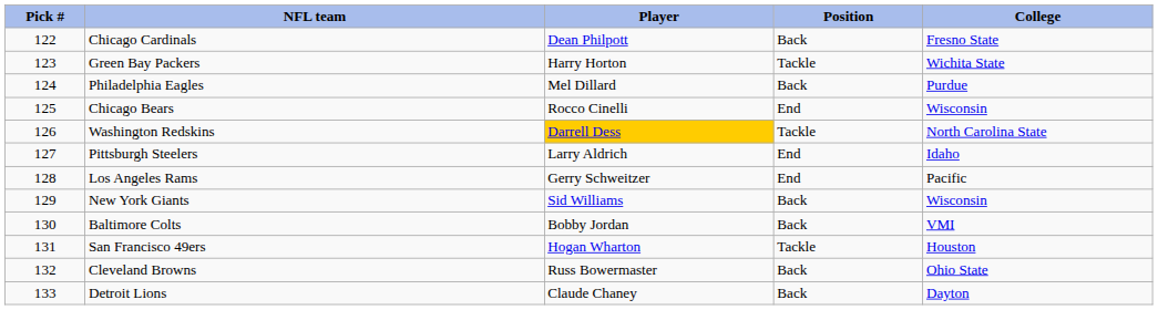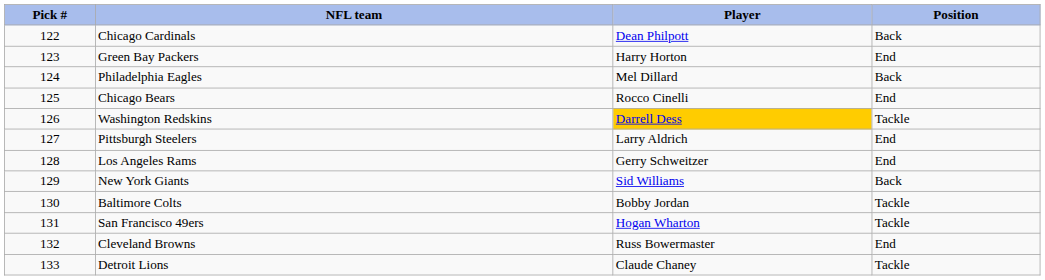- column: College | Fresno State | Wichita State | Purdue | Wisconsin | North Carolina State | Idaho | Pacific | Wisconsin | VMI | Houston | Ohio State | Dayton
Green Bay Packers | Position: Tackle -> End
Baltimore Colts | Position: Back -> Tackle
Cleveland Browns | Position: Back -> End
Detroit Lions | Position: Back -> Tackle
